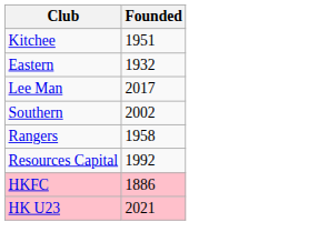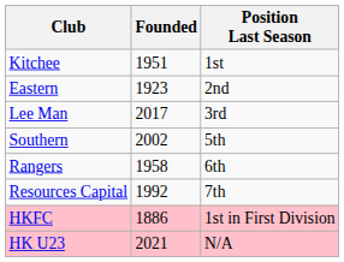+ column: Position Last Season | 1st | 2nd | 3rd | 5th | 6th | 7th | 1st in First Division | N/A
Eastern | Founded: 1932 -> 1923
